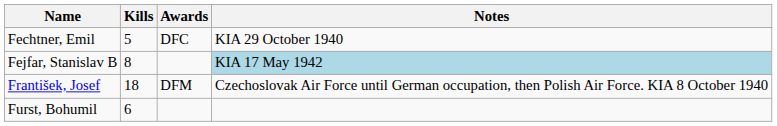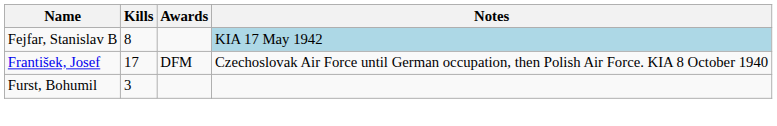- row: Fechtner, Emil | 5 | DFC | KIA 29 October 1940
František, Josef | Kills: 18 -> 17
Furst, Bohumil | Kills: 6 -> 3
